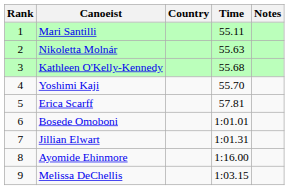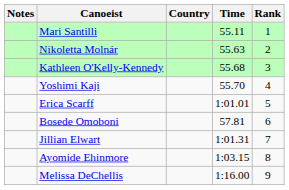columns swapped: Rank <-> Notes
Erica Scarff | Time: 57.81 -> 1:01.01
Bosede Omoboni | Time: 1:01.01 -> 57.81
Ayomide Ehinmore | Time: 1:16.00 -> 1:03.15
Melissa DeChellis | Time: 1:03.15 -> 1:16.00
